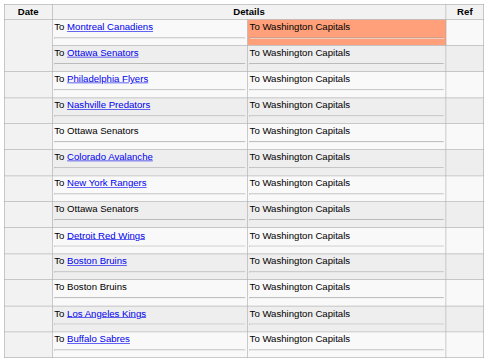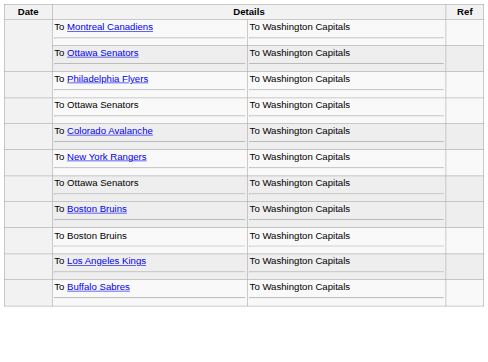To Montreal Canadiens | column 3: lightsalmon background -> no background
- row: To Nashville Predators | To Washington Capitals
- row: To Detroit Red Wings | To Washington Capitals
